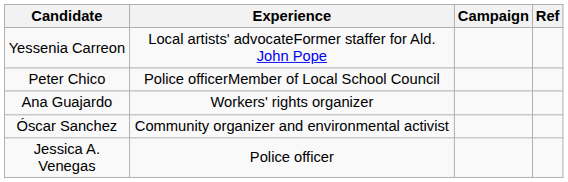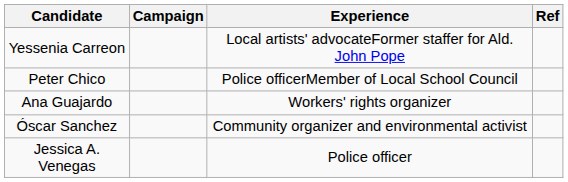columns swapped: Experience <-> Campaign
